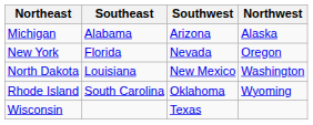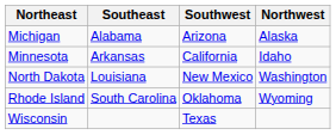+ row: Minnesota | Arkansas | California | Idaho
- row: New York | Florida | Nevada | Oregon
